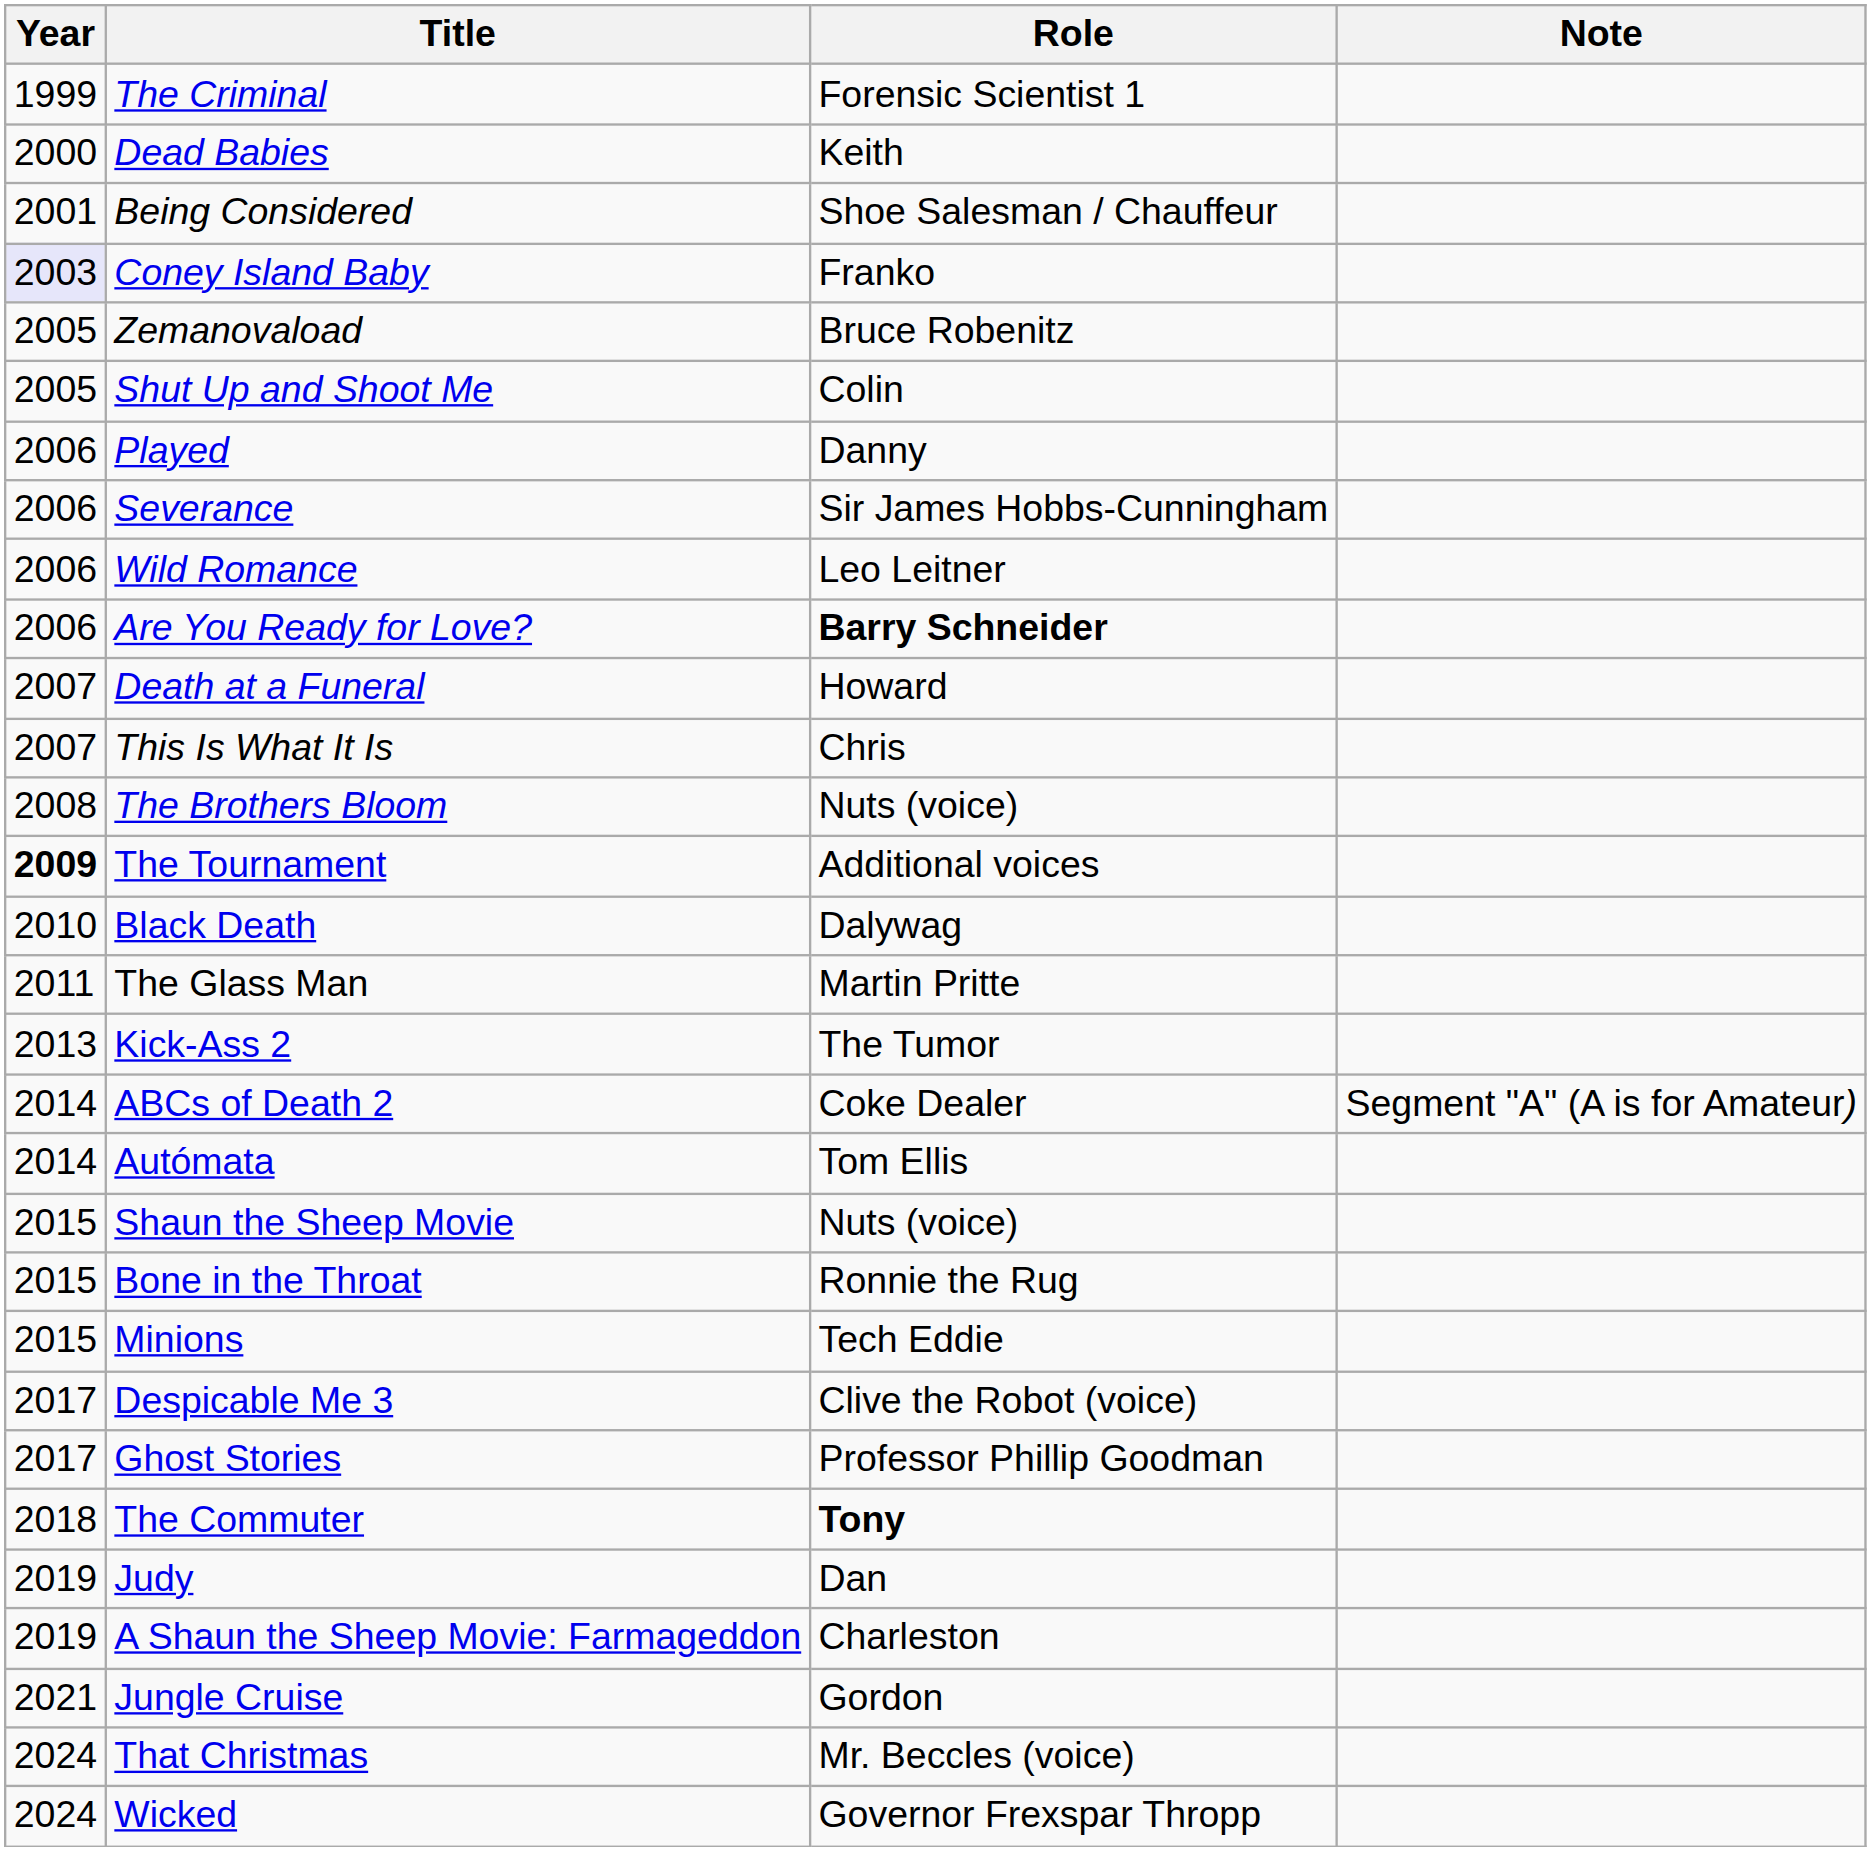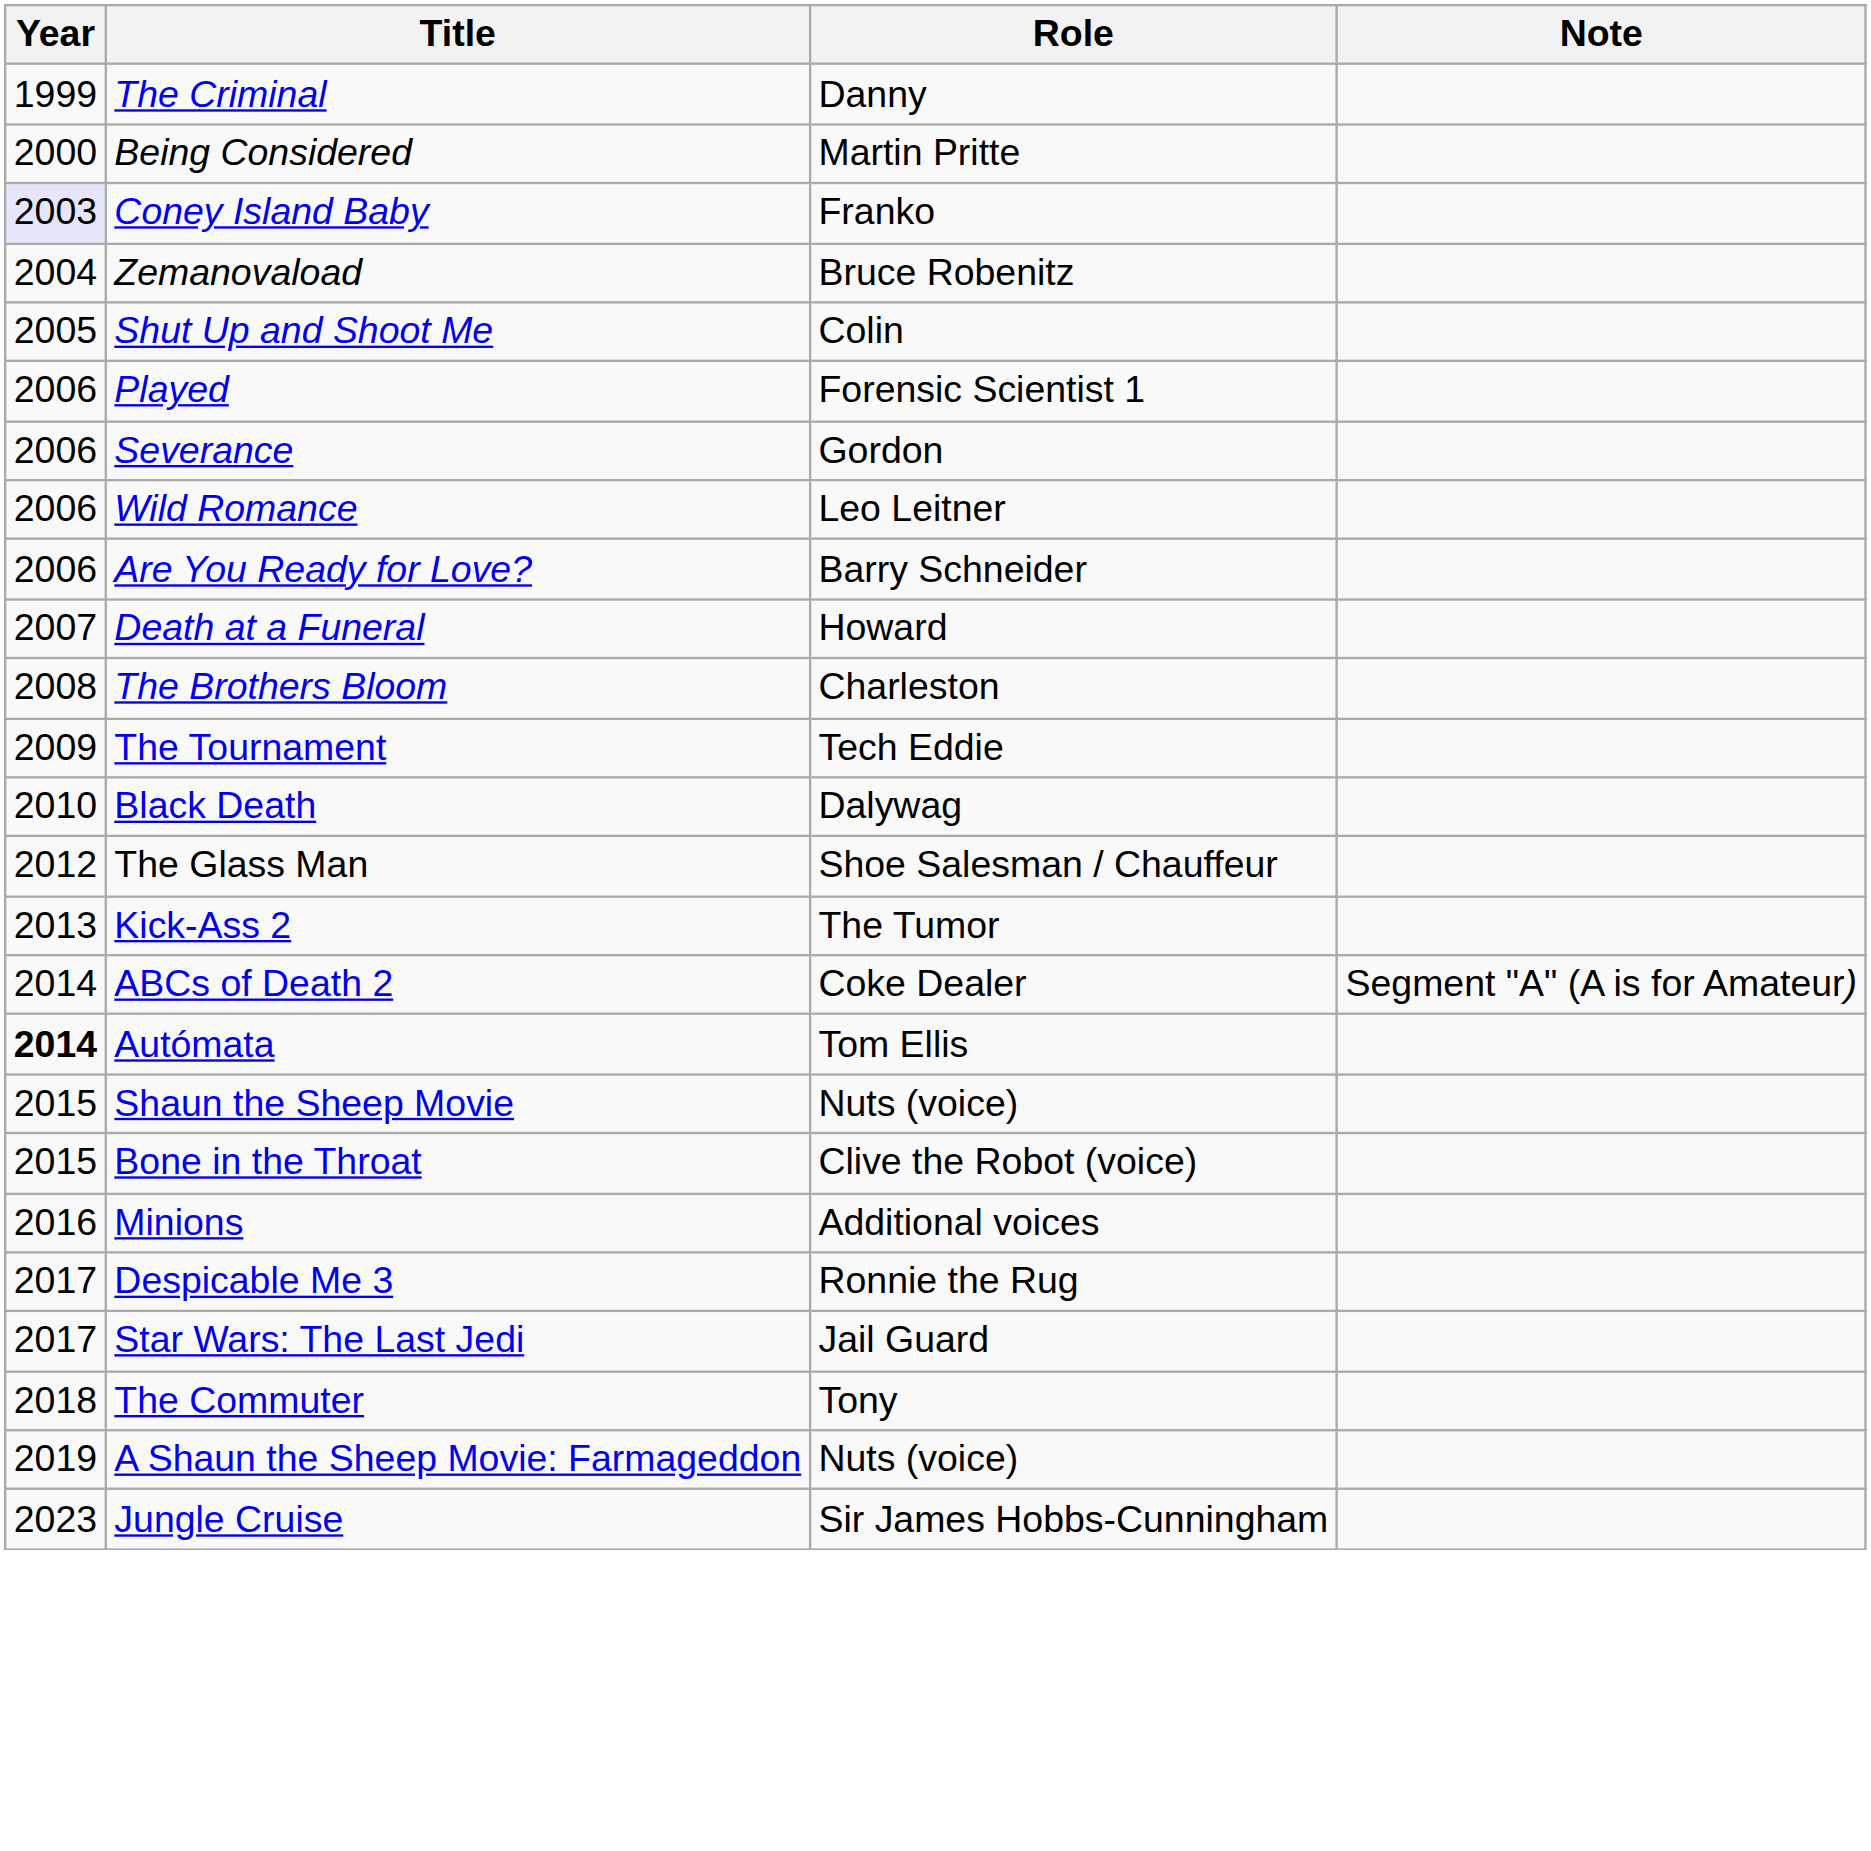The Criminal | Role: Forensic Scientist 1 -> Danny
- row: 2000 | Dead Babies | Keith
Being Considered | Year: 2001 -> 2000
Being Considered | Role: Shoe Salesman / Chauffeur -> Martin Pritte
Zemanovaload | Year: 2005 -> 2004
Played | Role: Danny -> Forensic Scientist 1
Severance | Role: Sir James Hobbs-Cunningham -> Gordon
Are You Ready for Love? | Role: bold -> normal
- row: 2007 | This Is What It Is | Chris
The Brothers Bloom | Role: Nuts (voice) -> Charleston
The Tournament | Year: bold -> normal
The Tournament | Role: Additional voices -> Tech Eddie
The Glass Man | Year: 2011 -> 2012
The Glass Man | Role: Martin Pritte -> Shoe Salesman / Chauffeur
Autómata | Year: normal -> bold
Bone in the Throat | Role: Ronnie the Rug -> Clive the Robot (voice)
Minions | Year: 2015 -> 2016
Minions | Role: Tech Eddie -> Additional voices
Despicable Me 3 | Role: Clive the Robot (voice) -> Ronnie the Rug
- row: 2017 | Ghost Stories | Professor Phillip Goodman
+ row: 2017 | Star Wars: The Last Jedi | Jail Guard
The Commuter | Role: bold -> normal
- row: 2019 | Judy | Dan
A Shaun the Sheep Movie: Farmageddon | Role: Charleston -> Nuts (voice)
Jungle Cruise | Year: 2021 -> 2023
Jungle Cruise | Role: Gordon -> Sir James Hobbs-Cunningham
- row: 2024 | That Christmas | Mr. Beccles (voice)
- row: 2024 | Wicked | Governor Frexspar Thropp
